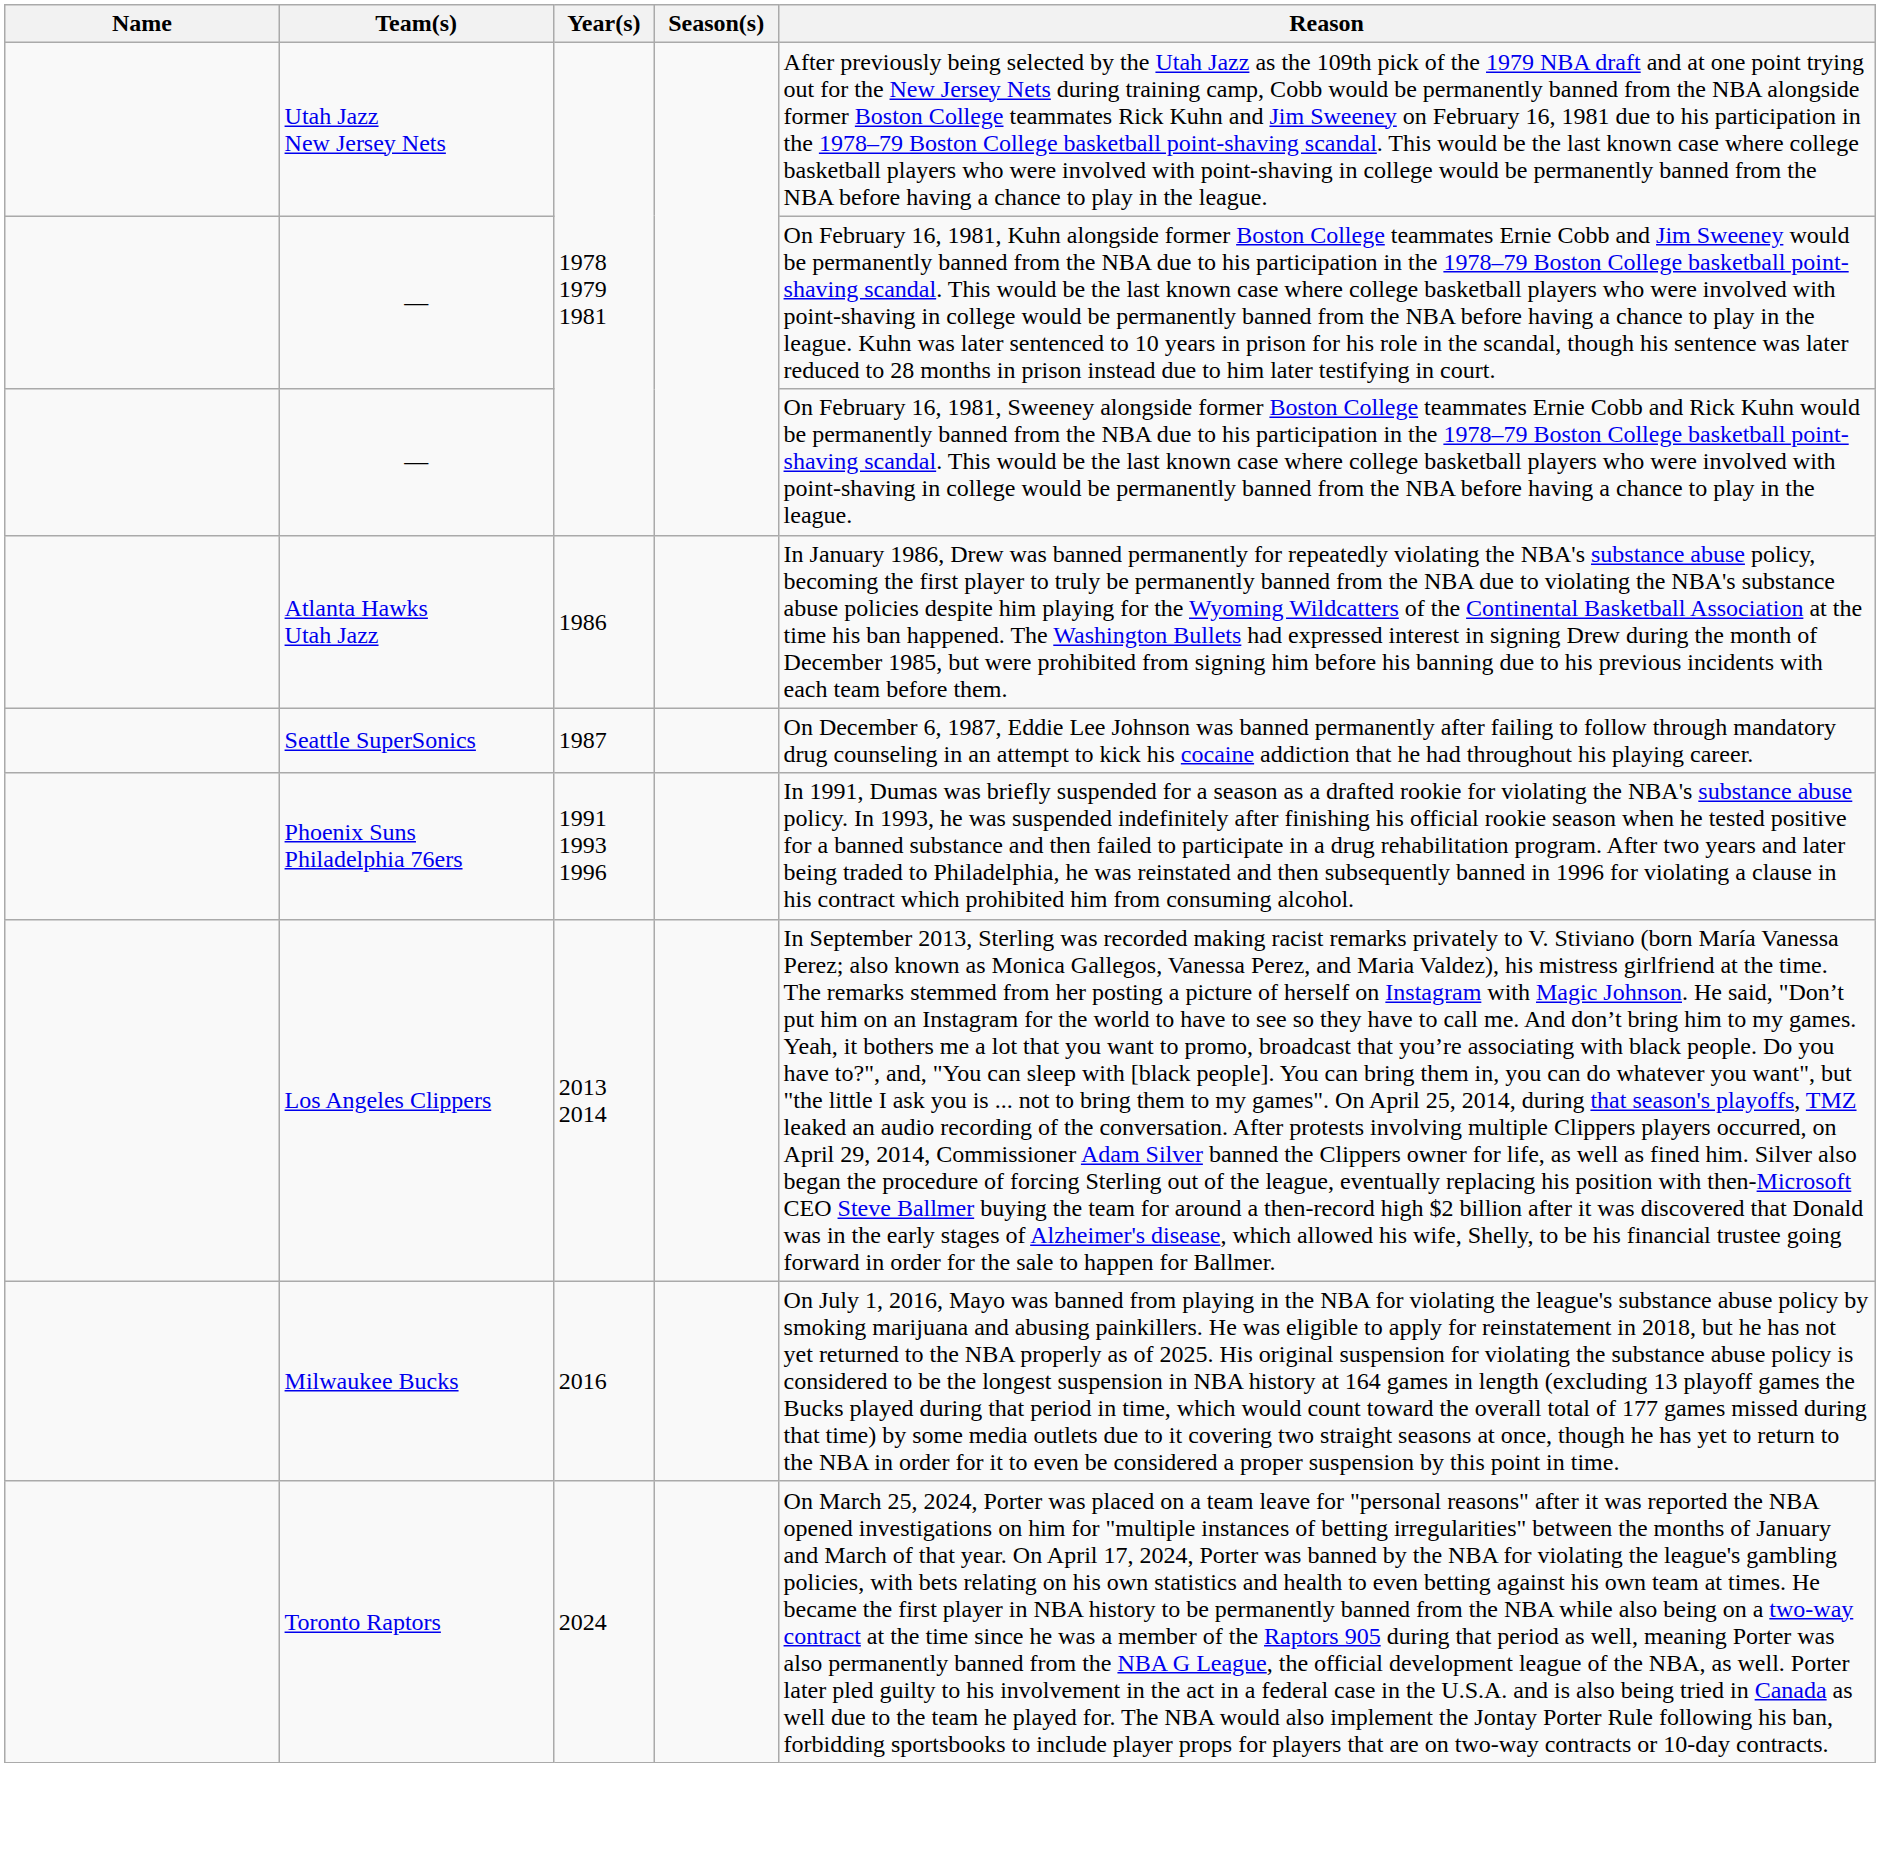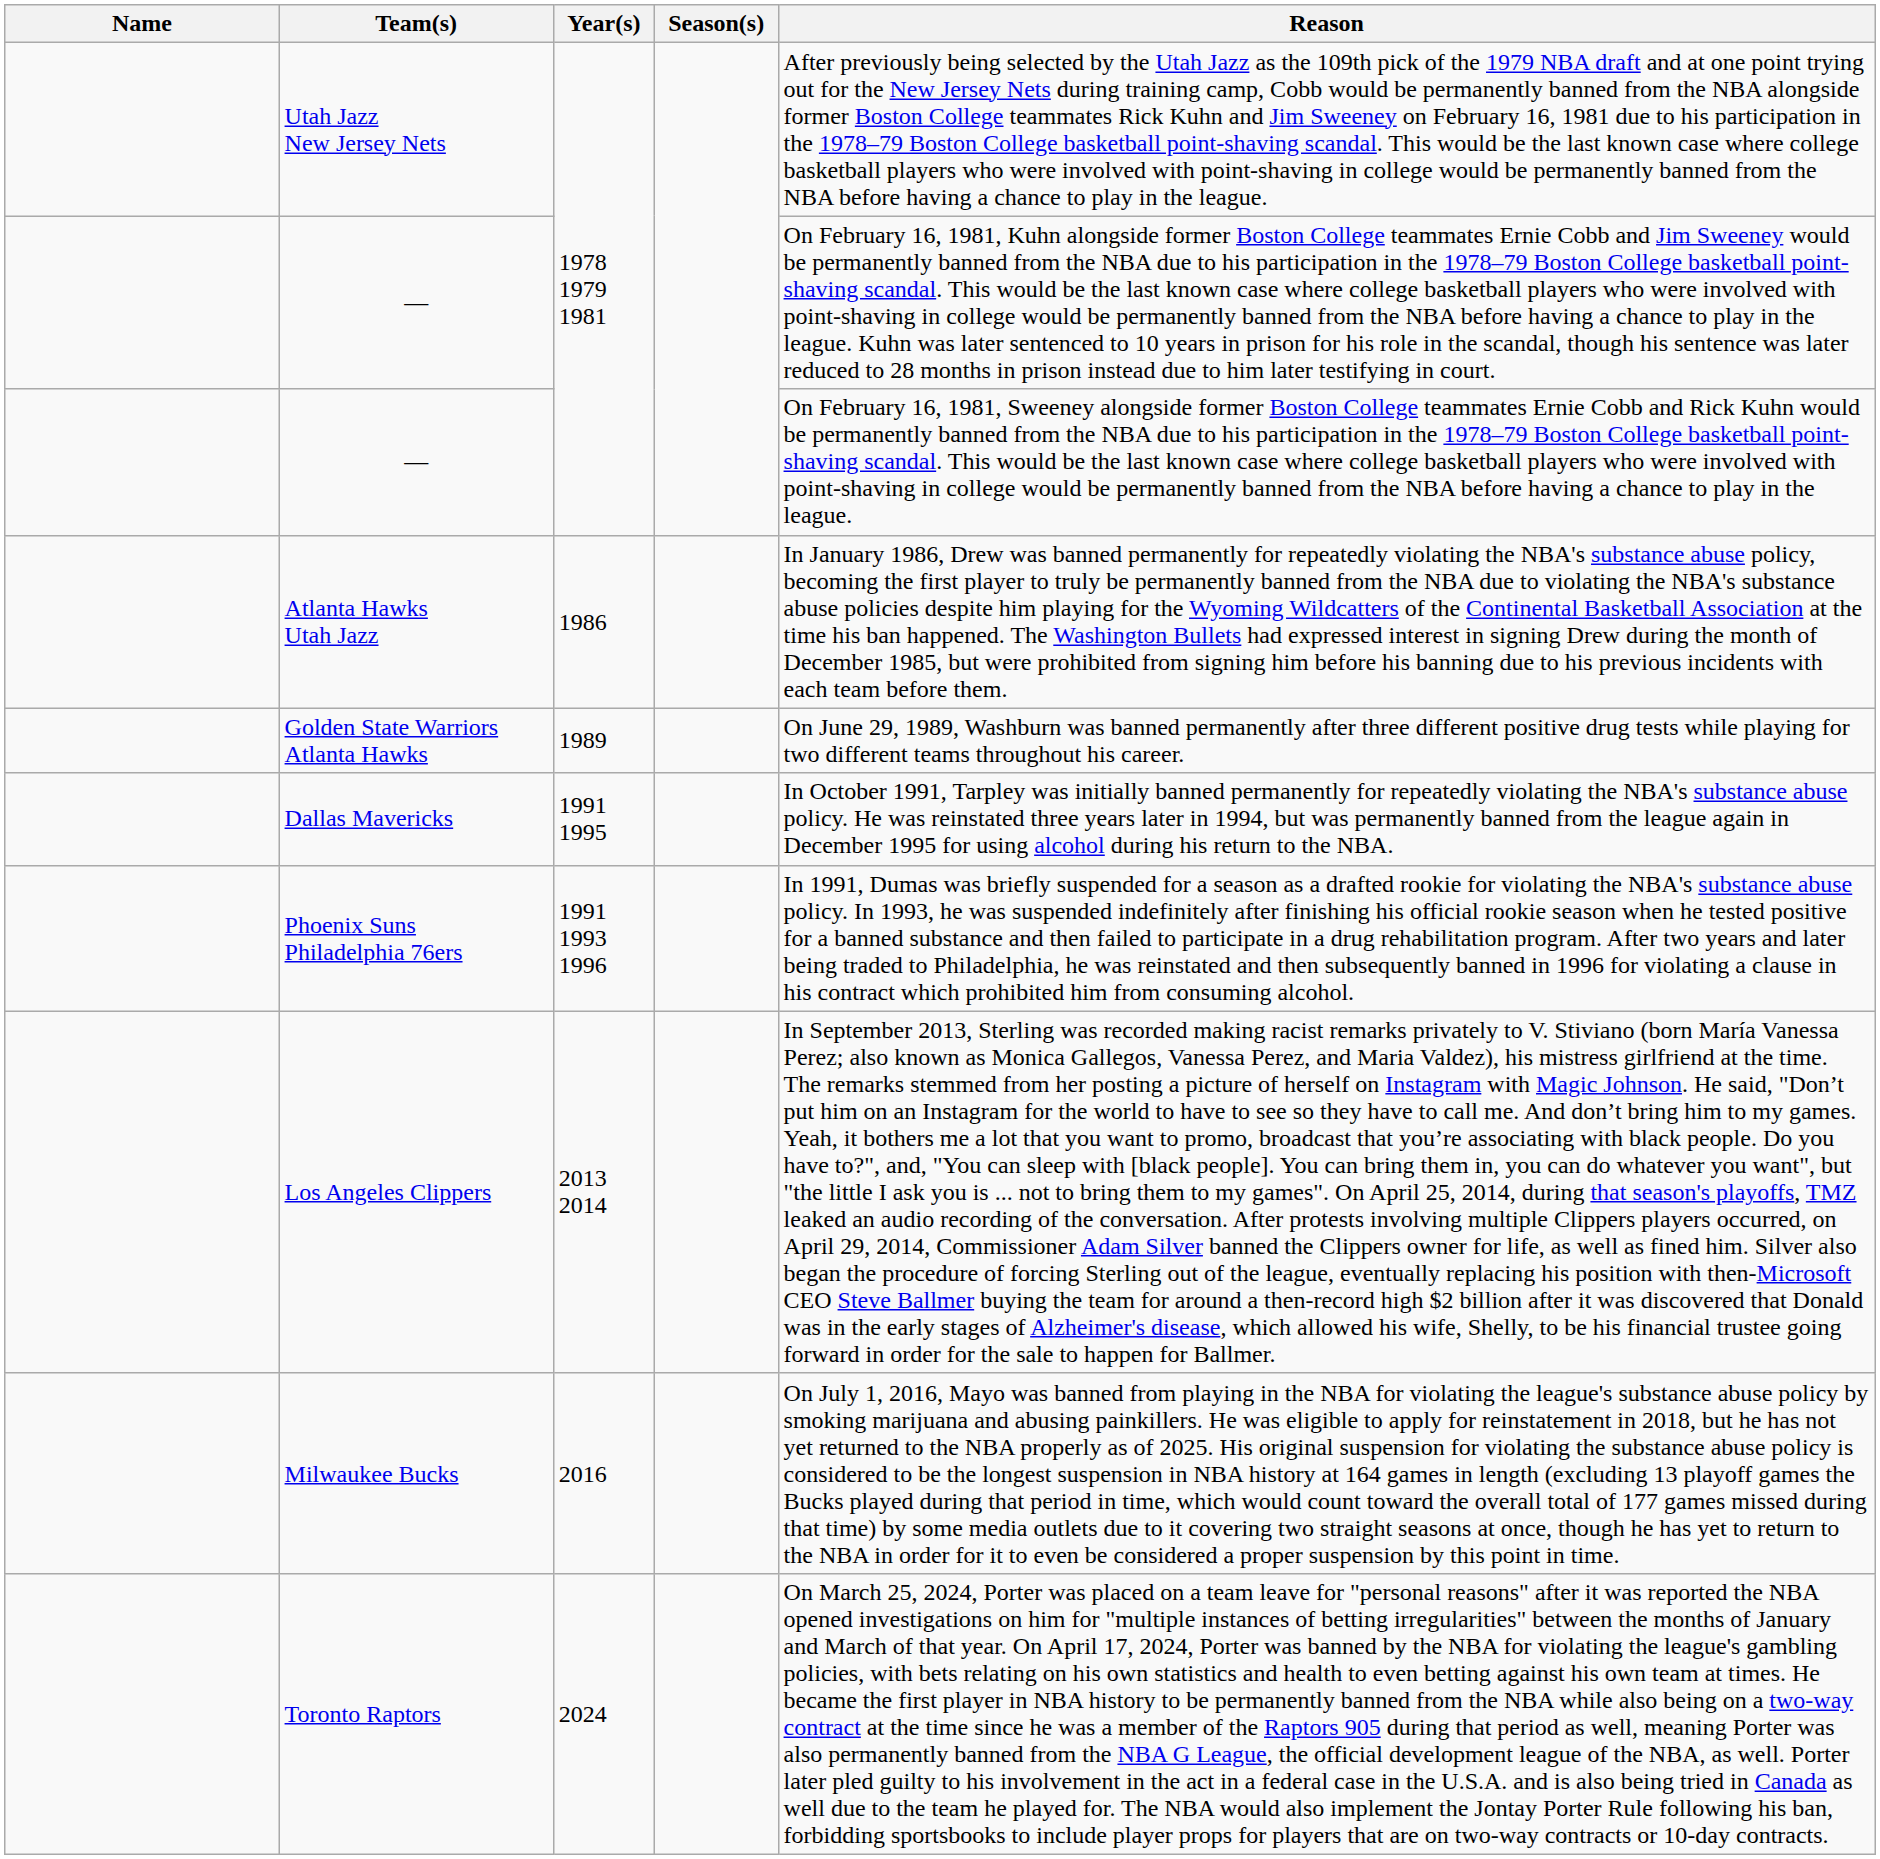- row: Seattle SuperSonics | 1987 | On December 6, 1987, Eddie Lee Johnson was banned permanently after failing to follow through mandatory drug counseling in an attempt to kick his cocaine addiction that he had throughout his playing career.
+ row: Golden State Warriors Atlanta Hawks | 1989 | On June 29, 1989, Washburn was banned permanently after three different positive drug tests while playing for two different teams throughout his career.
+ row: Dallas Mavericks | 1991 1995 | In October 1991, Tarpley was initially banned permanently for repeatedly violating the NBA's substance abuse policy. He was reinstated three years later in 1994, but was permanently banned from the league again in December 1995 for using alcohol during his return to the NBA.
